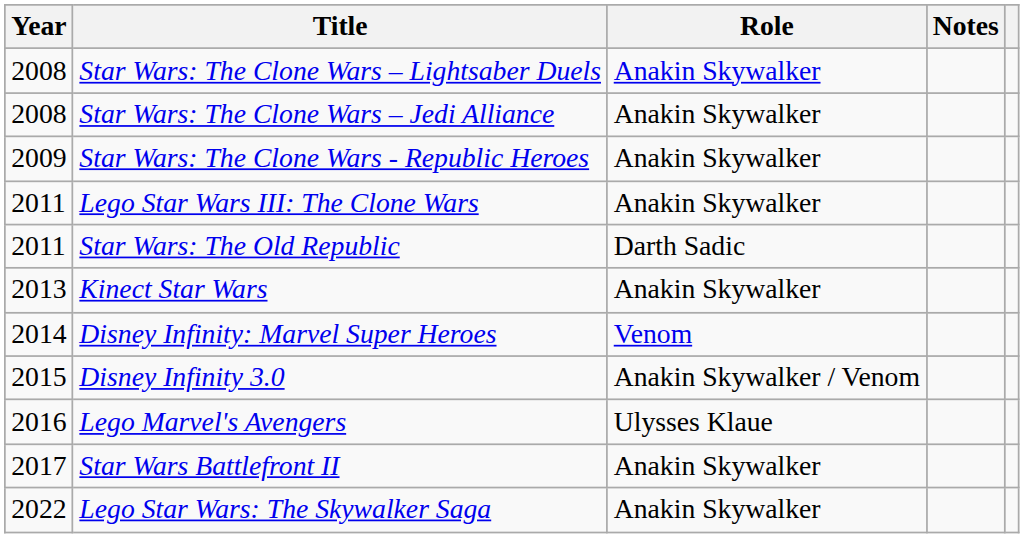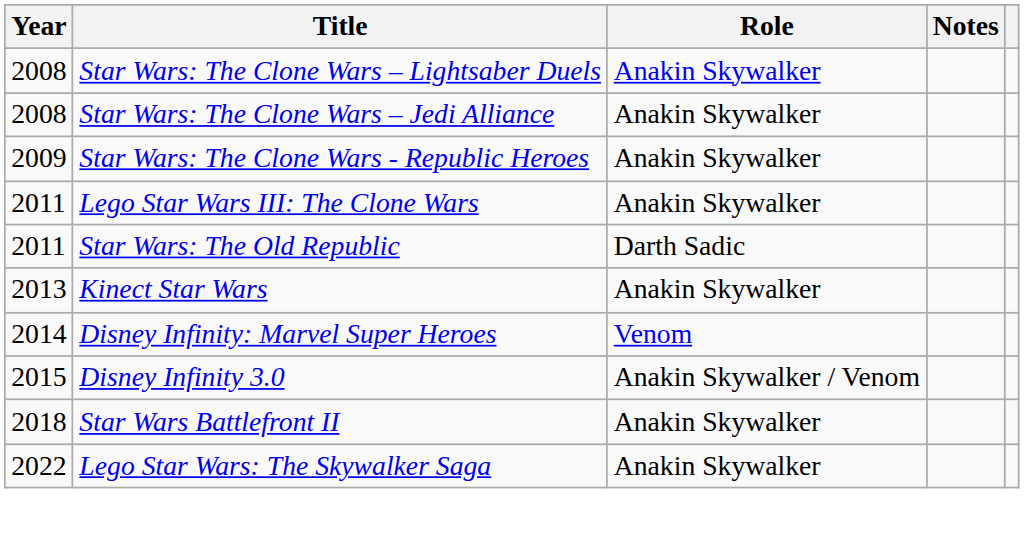- row: 2016 | Lego Marvel's Avengers | Ulysses Klaue
Star Wars Battlefront II | Year: 2017 -> 2018
